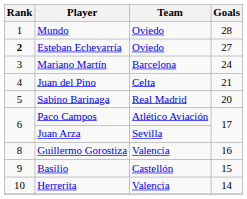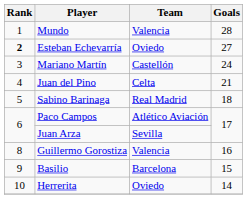Mundo | Team: Oviedo -> Valencia
Mariano Martín | Team: Barcelona -> Castellón
Sabino Barinaga | Goals: 20 -> 18
Basilio | Team: Castellón -> Barcelona
Herrerita | Team: Valencia -> Oviedo
